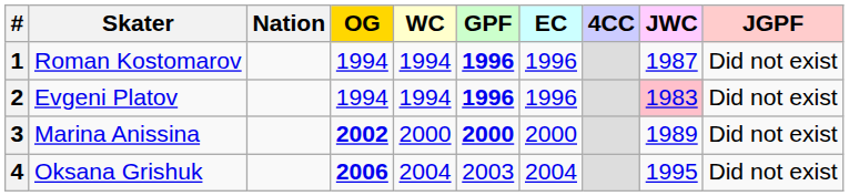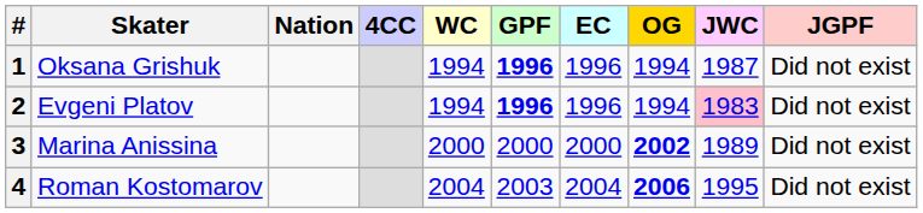columns swapped: OG <-> 4CC
1 | Skater: Roman Kostomarov -> Oksana Grishuk
3 | GPF: bold -> normal
4 | Skater: Oksana Grishuk -> Roman Kostomarov
